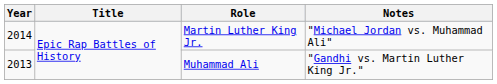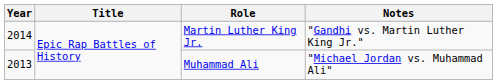Martin Luther King Jr. | Notes: "Michael Jordan vs. Muhammad Ali" -> "Gandhi vs. Martin Luther King Jr."
Muhammad Ali | Notes: "Gandhi vs. Martin Luther King Jr." -> "Michael Jordan vs. Muhammad Ali"
